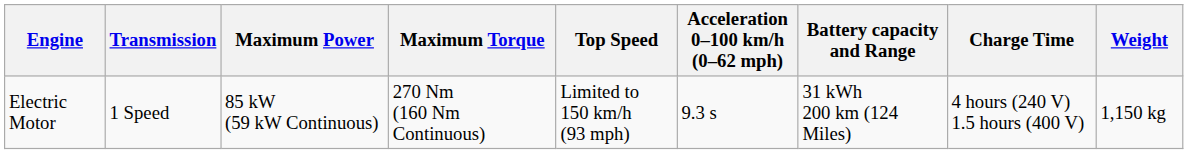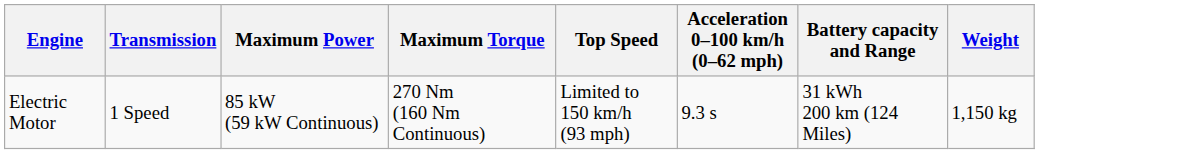- column: Charge Time | 4 hours (240 V) 1.5 hours (400 V)
